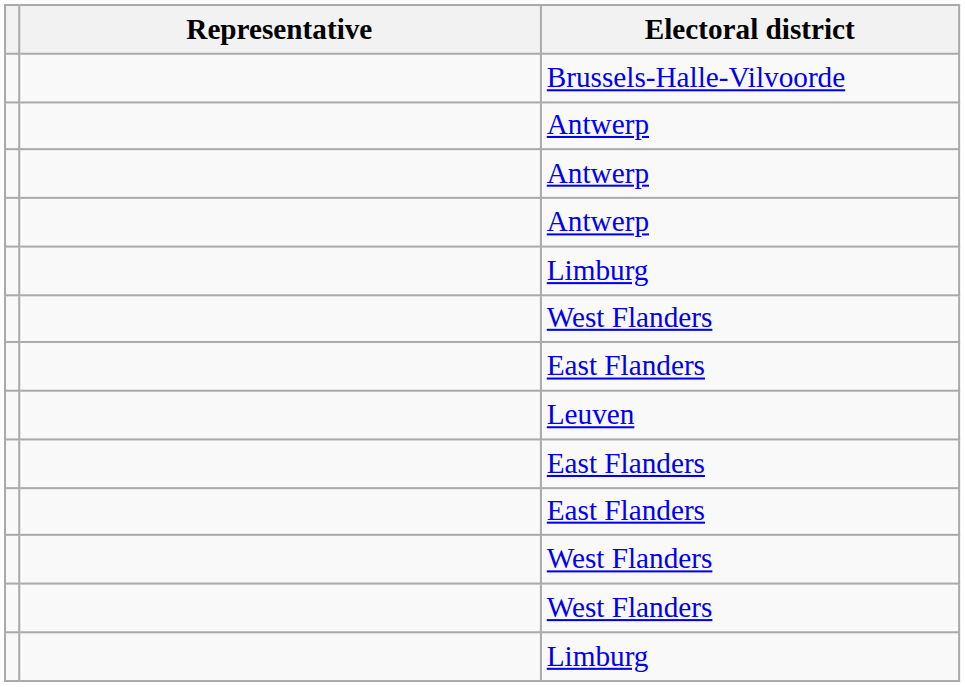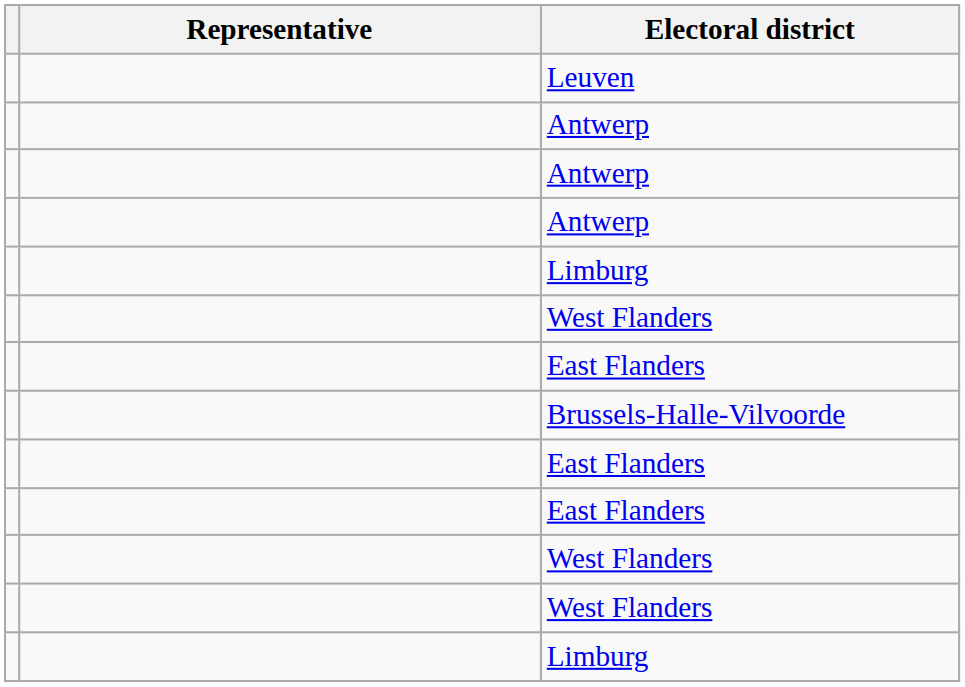rows swapped: Brussels-Halle-Vilvoorde <-> Leuven
